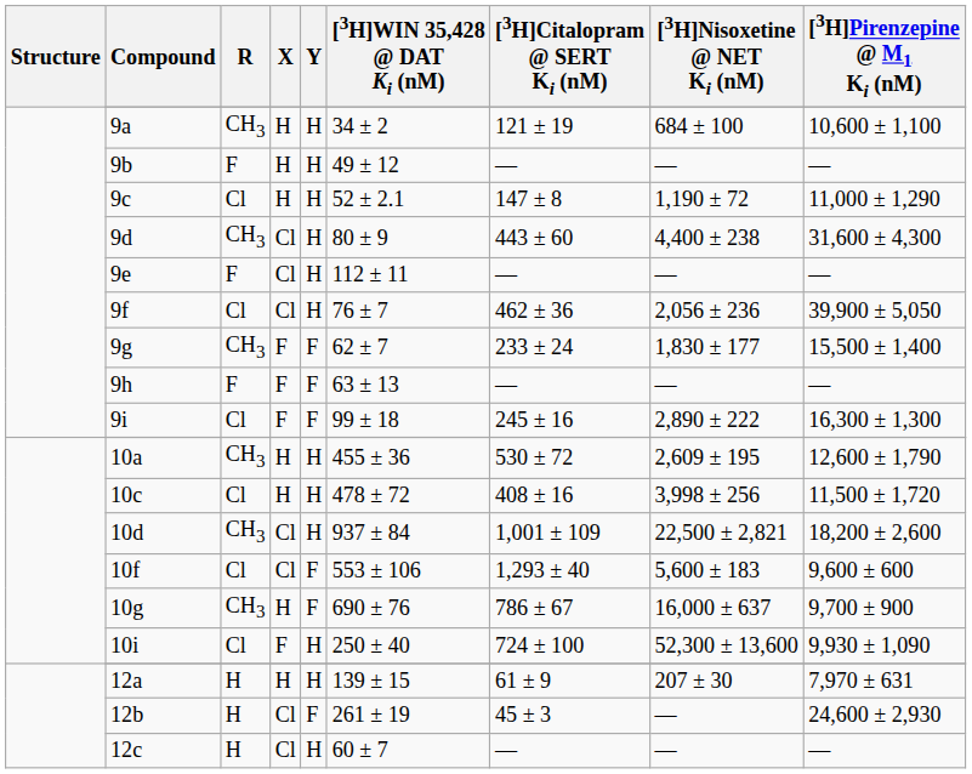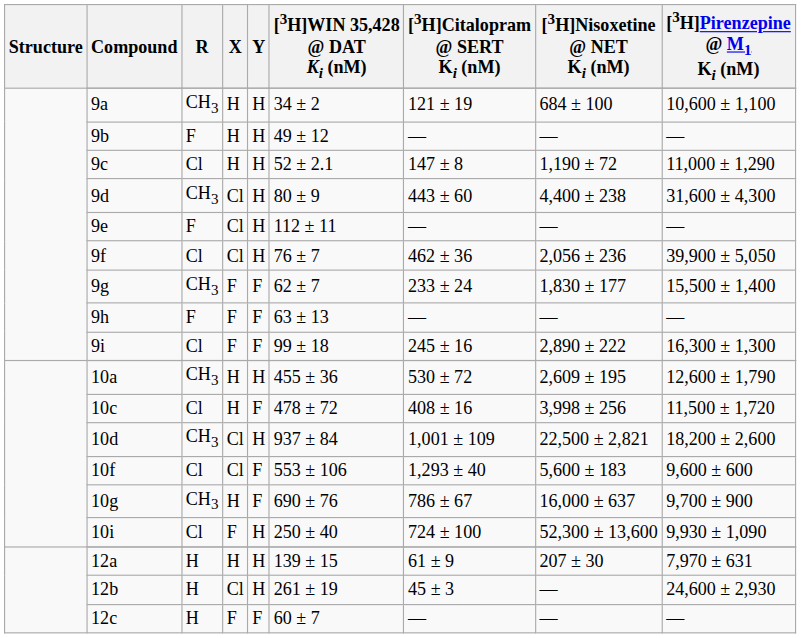10c | Y: H -> F
12b | Y: F -> H
12c | X: Cl -> F
12c | Y: H -> F
